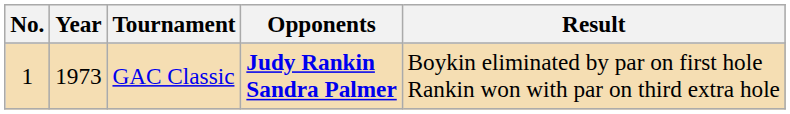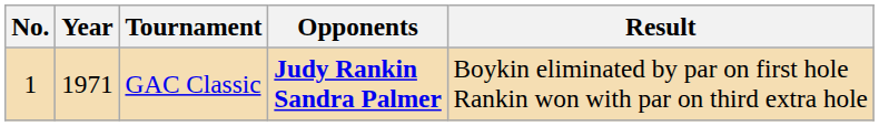GAC Classic | Year: 1973 -> 1971
